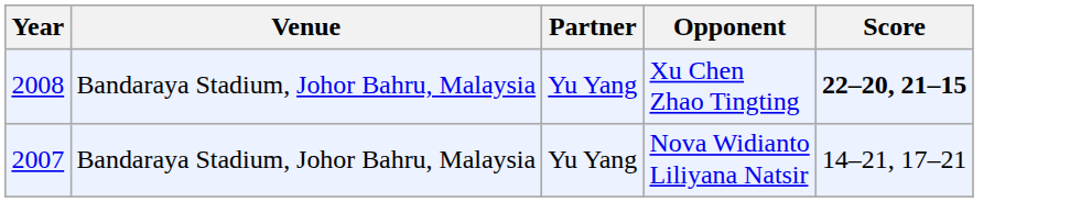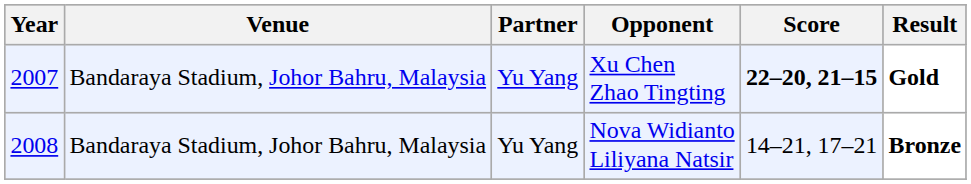+ column: Result | Gold | Bronze
Xu Chen Zhao Tingting | Year: 2008 -> 2007
Nova Widianto Liliyana Natsir | Year: 2007 -> 2008
